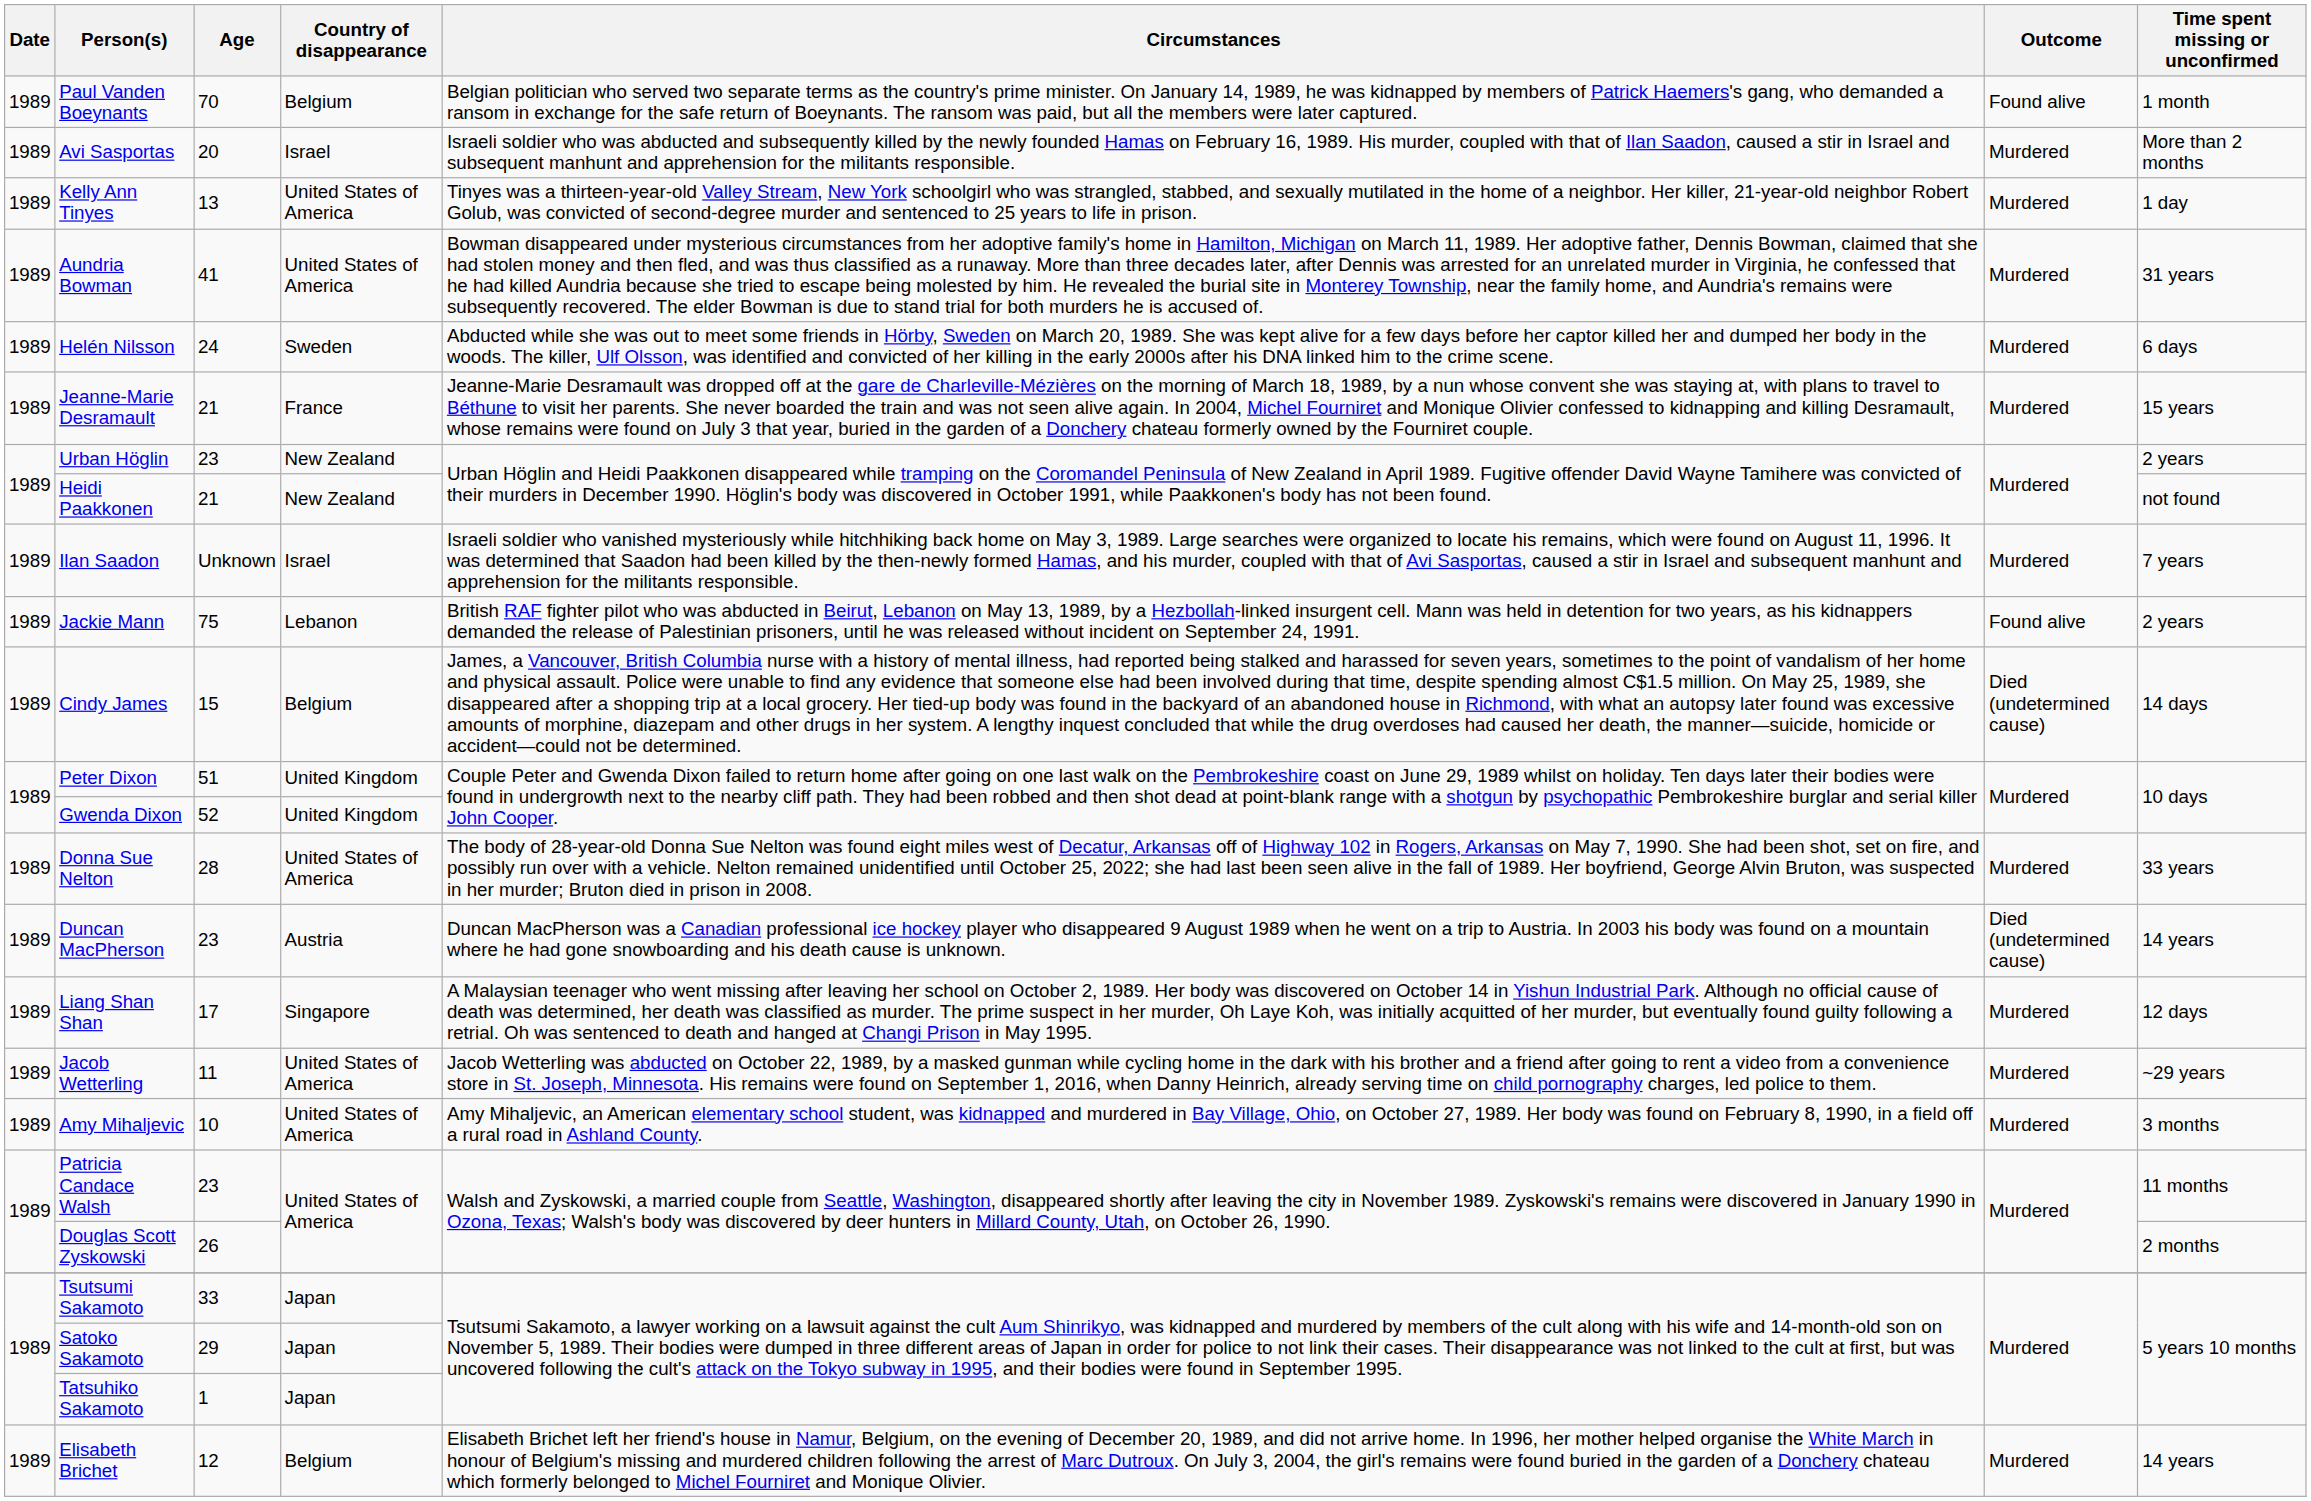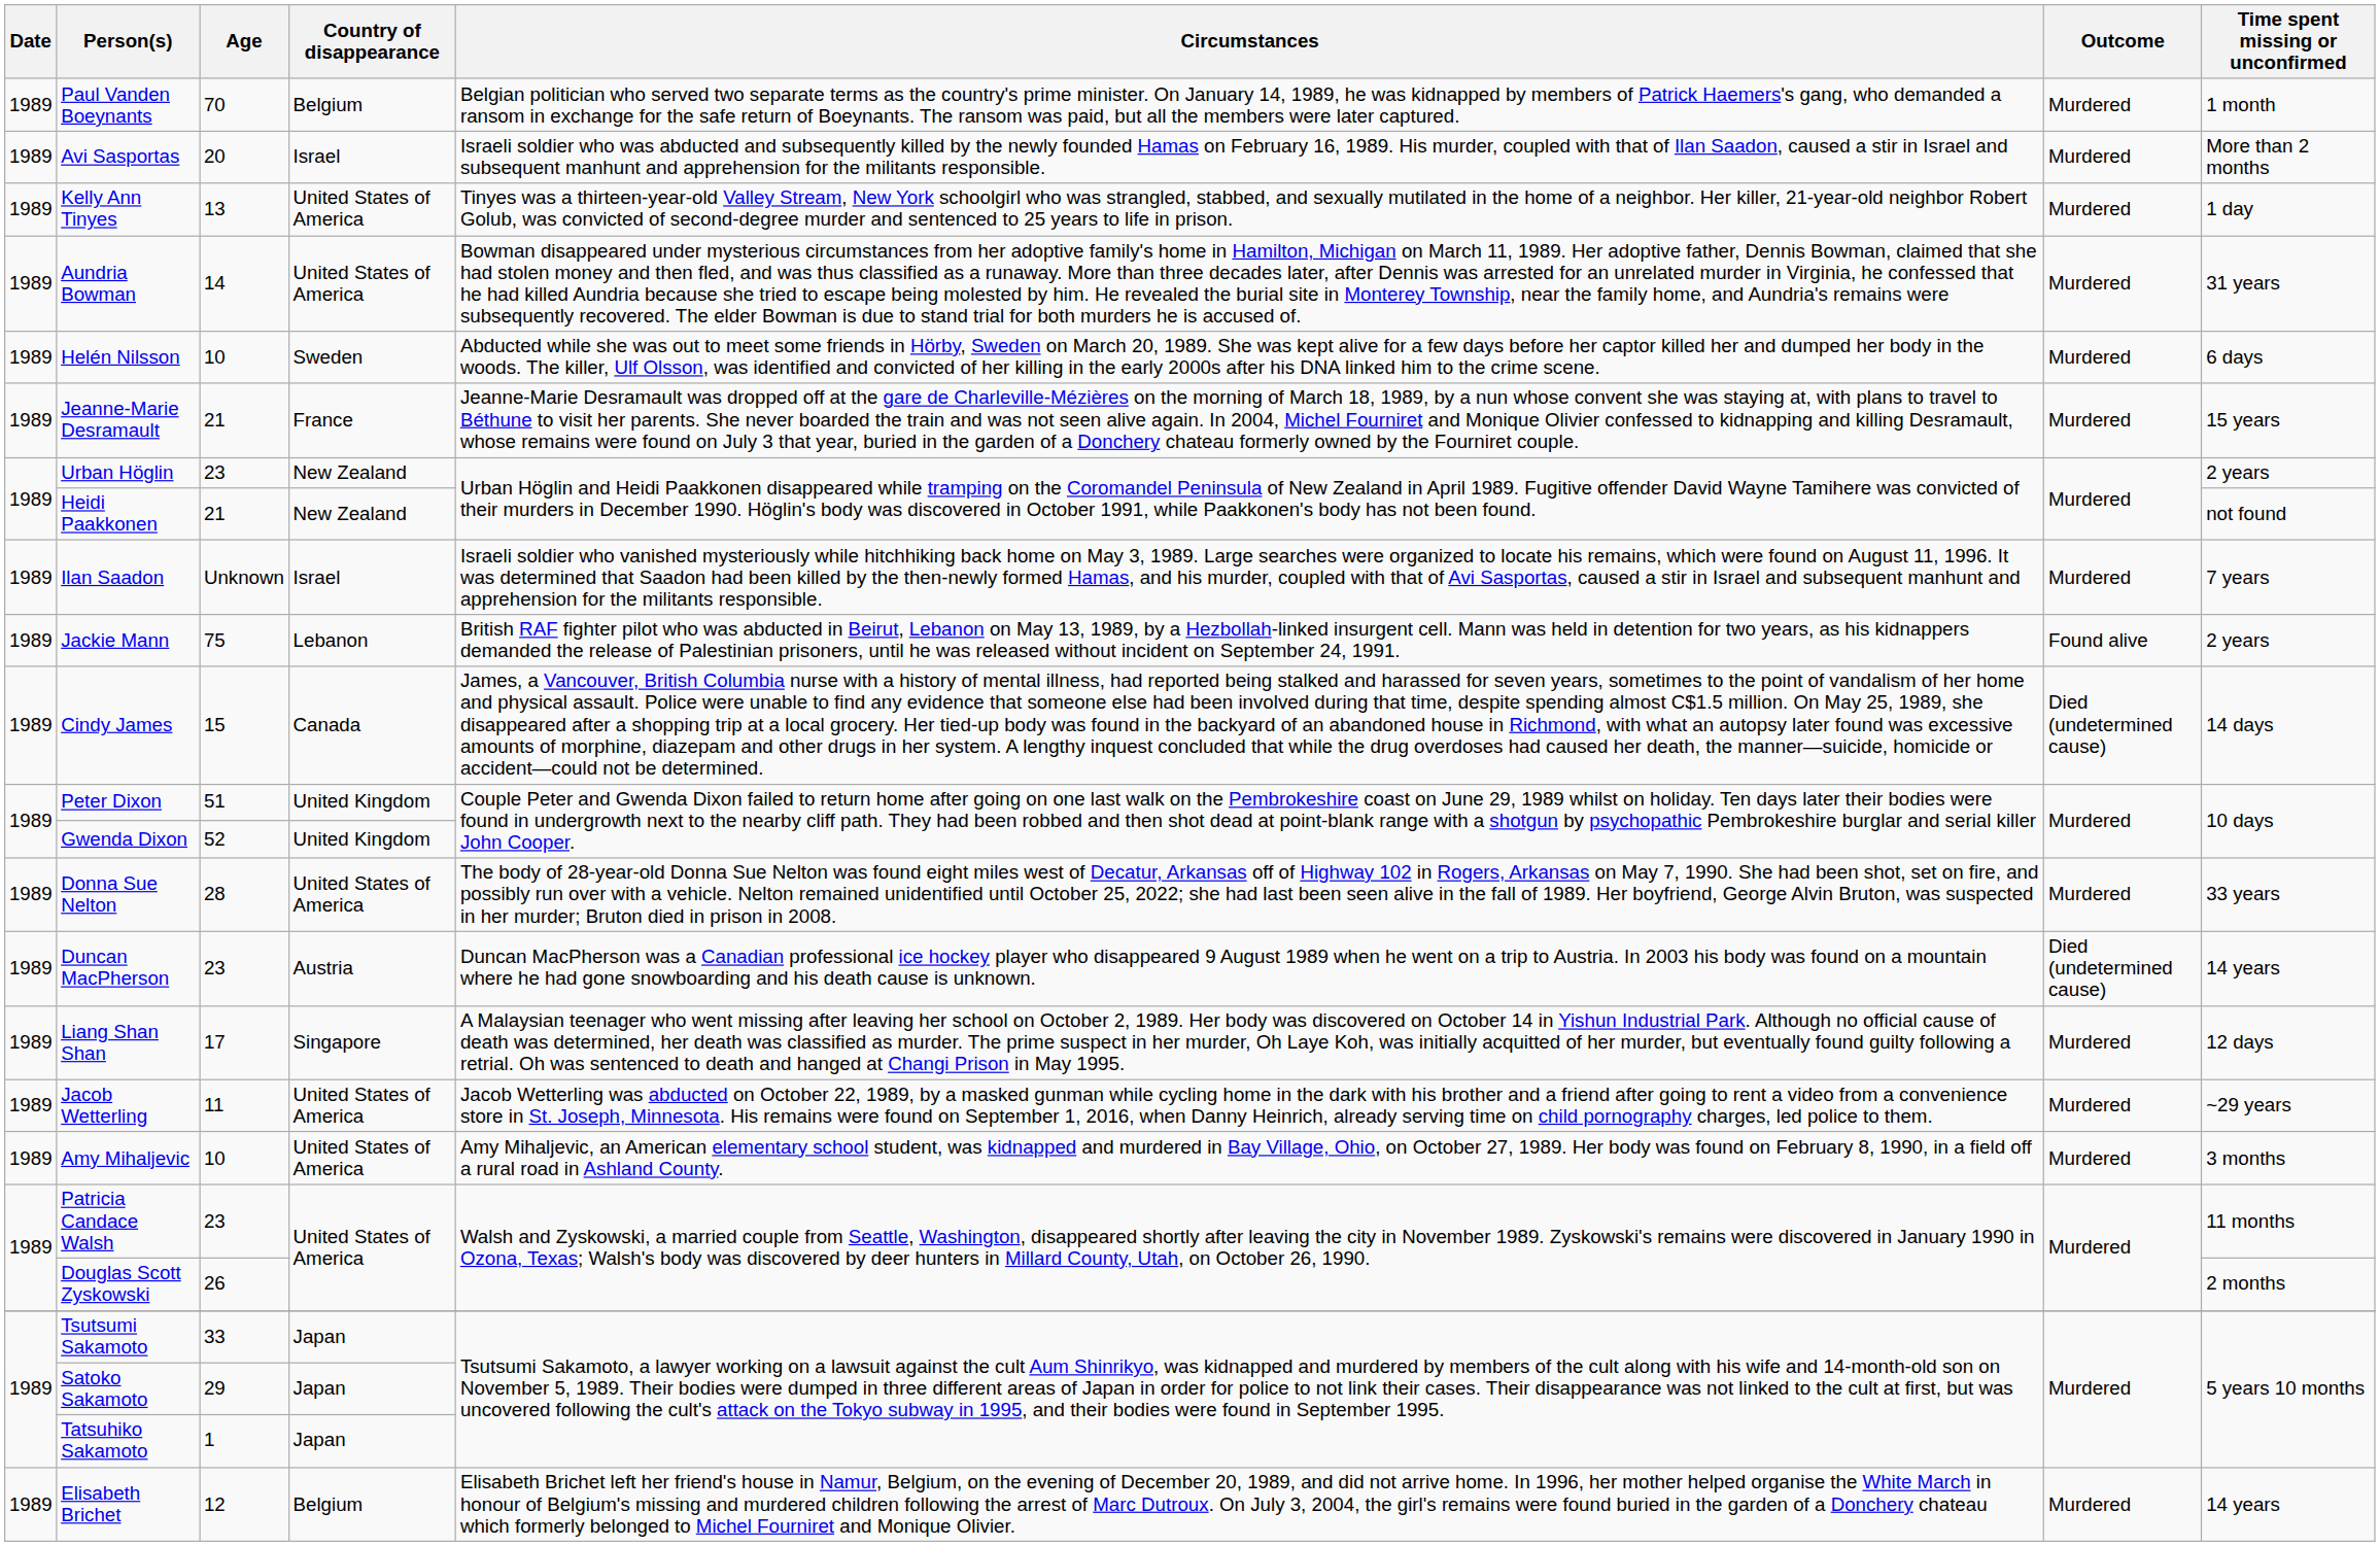Paul Vanden Boeynants | Outcome: Found alive -> Murdered
Aundria Bowman | Age: 41 -> 14
Helén Nilsson | Age: 24 -> 10
Cindy James | Country of disappearance: Belgium -> Canada
